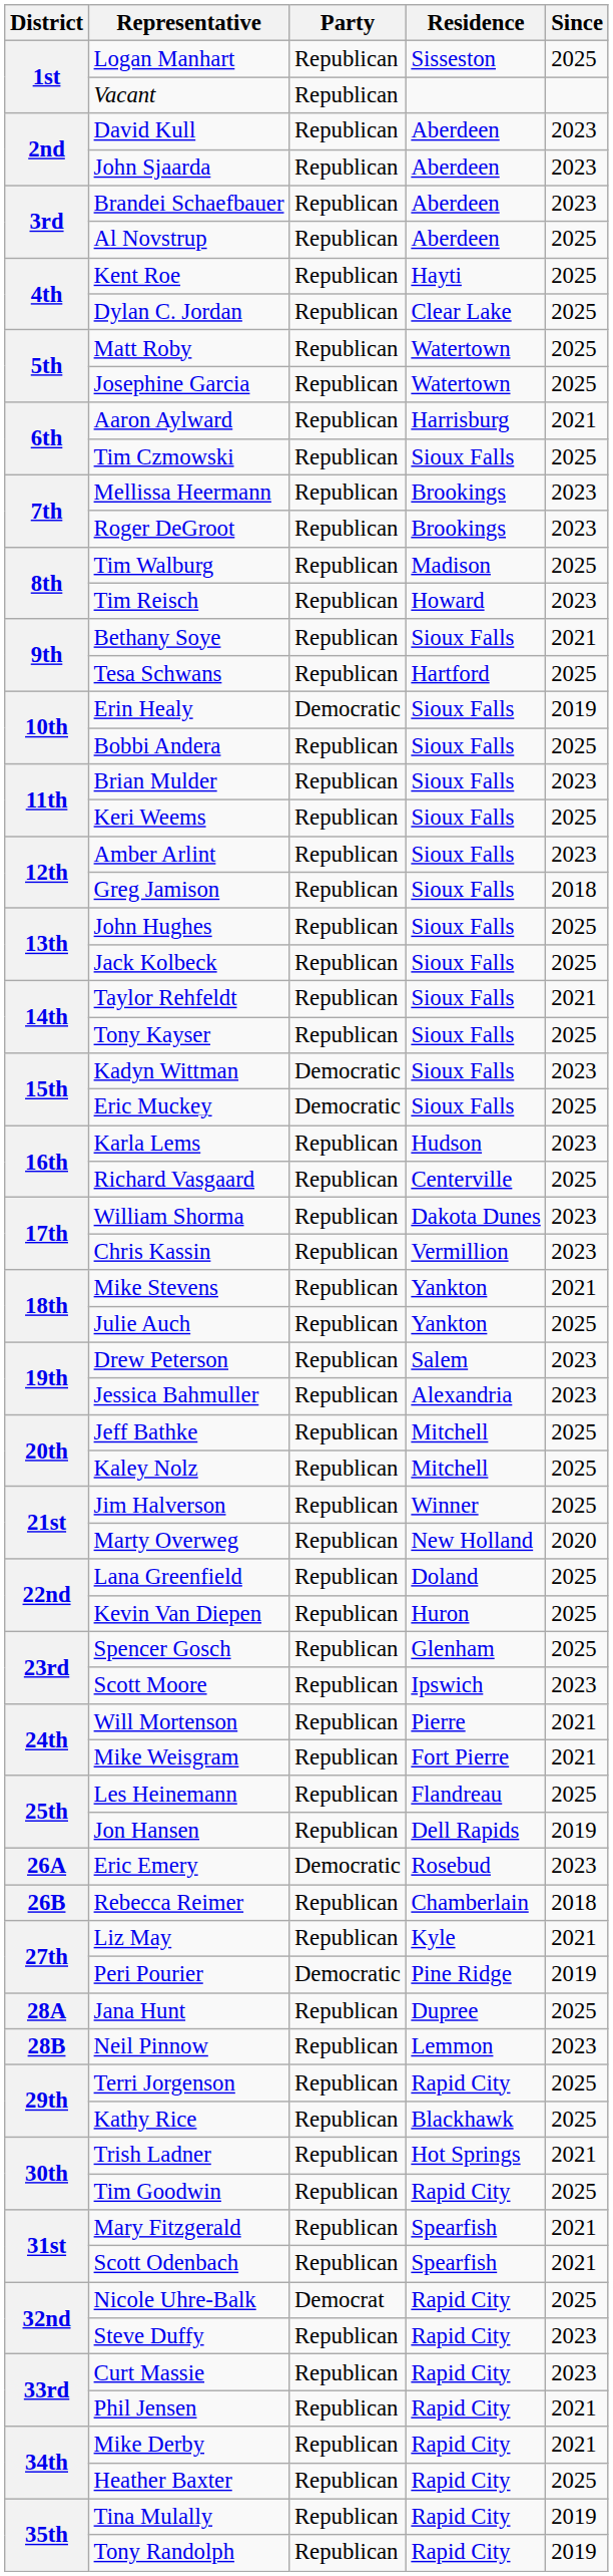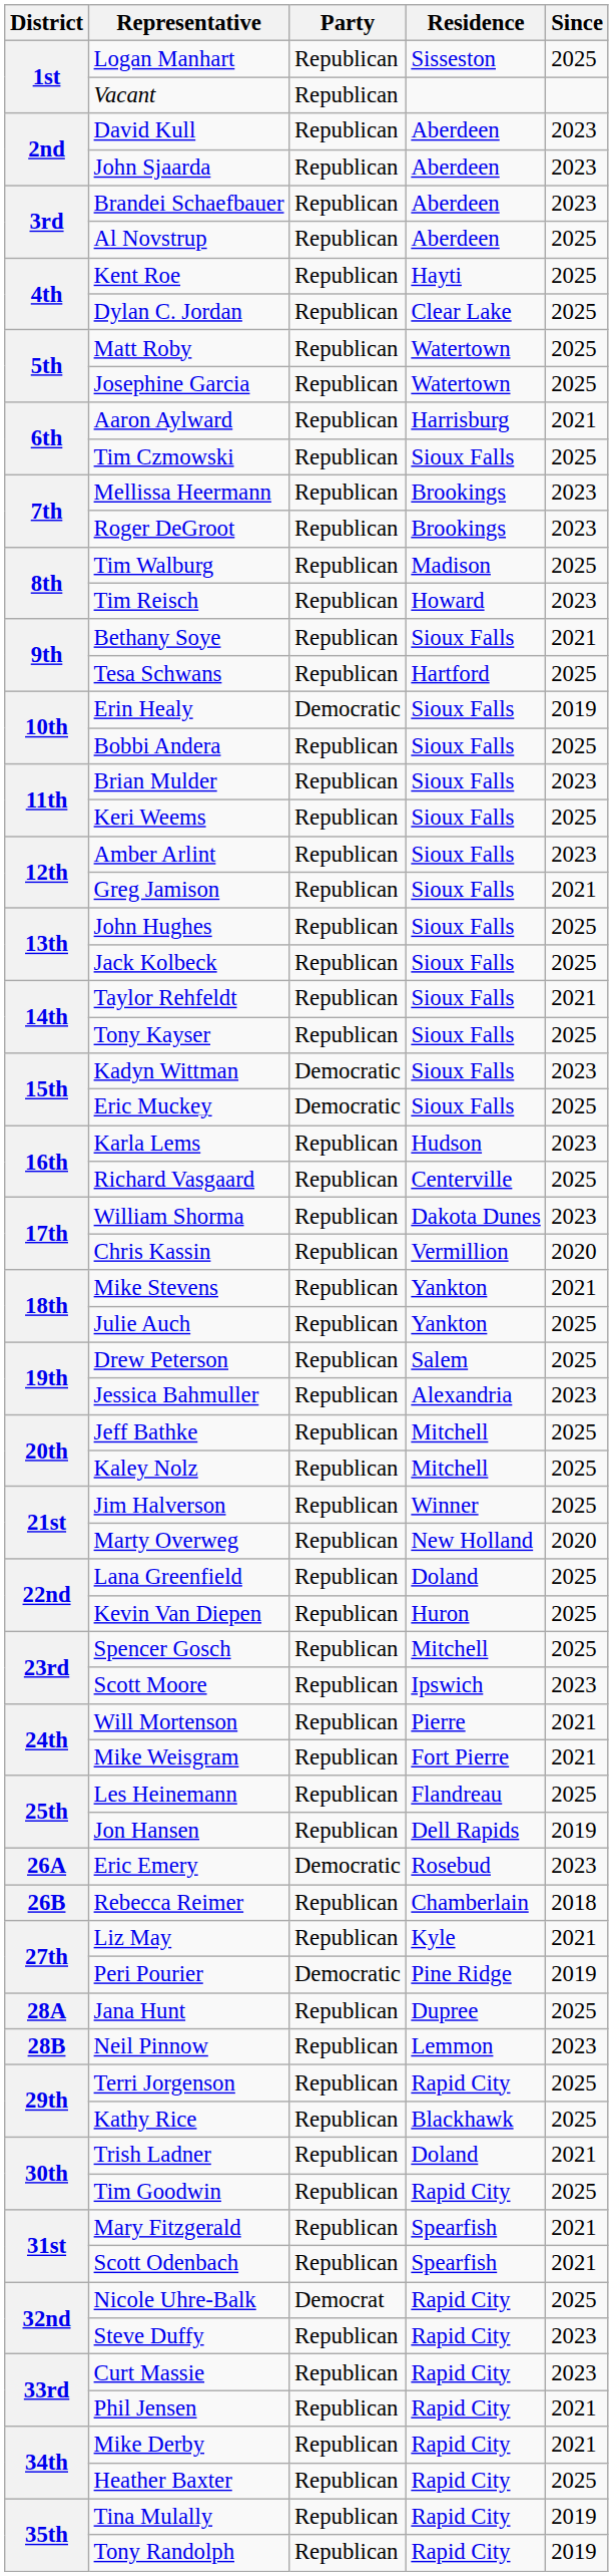Greg Jamison | Since: 2018 -> 2021
Chris Kassin | Since: 2023 -> 2020
Drew Peterson | Since: 2023 -> 2025
Spencer Gosch | Residence: Glenham -> Mitchell
Trish Ladner | Residence: Hot Springs -> Doland
